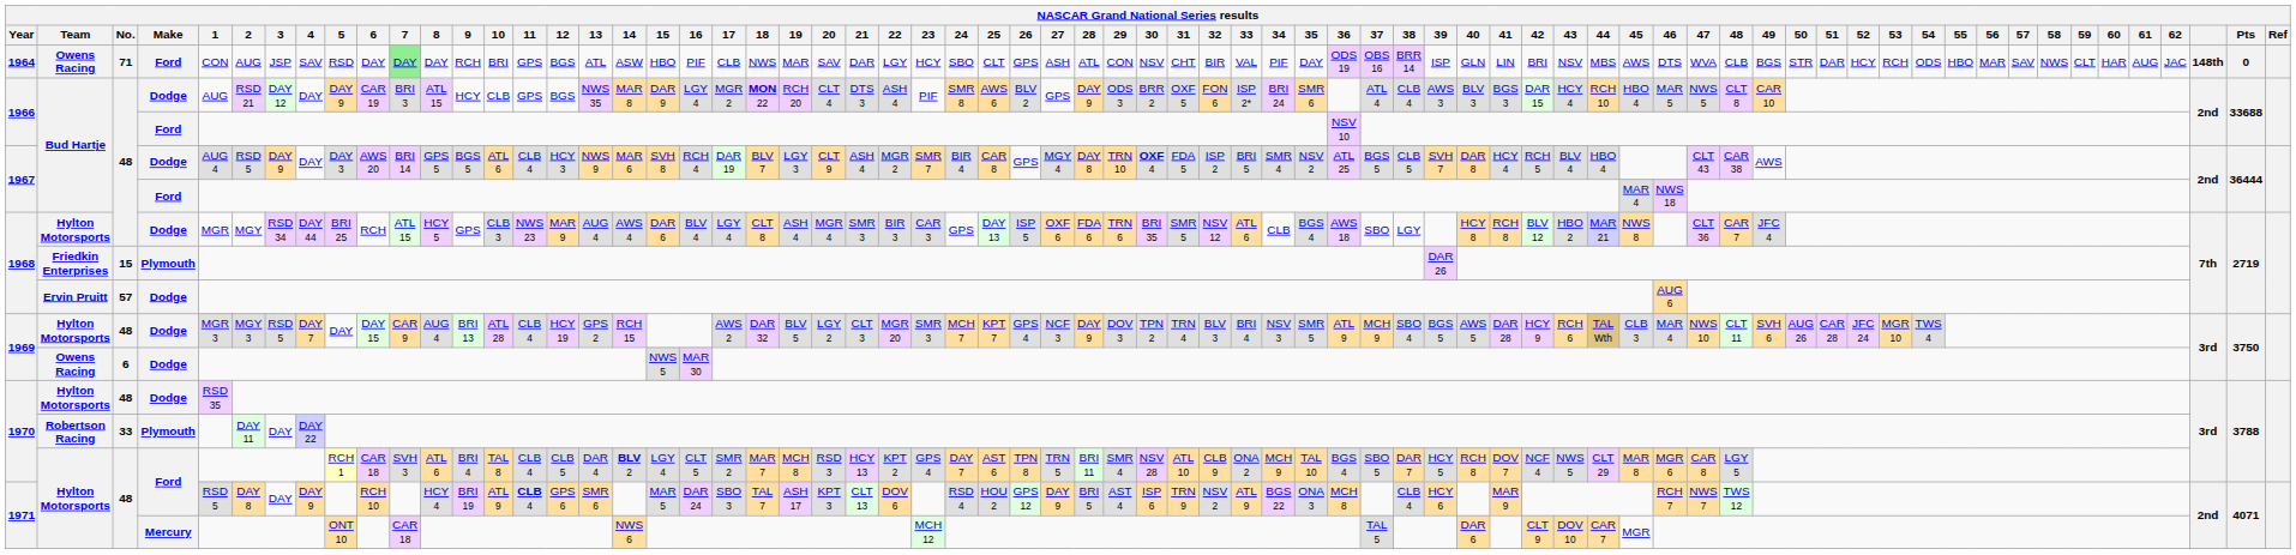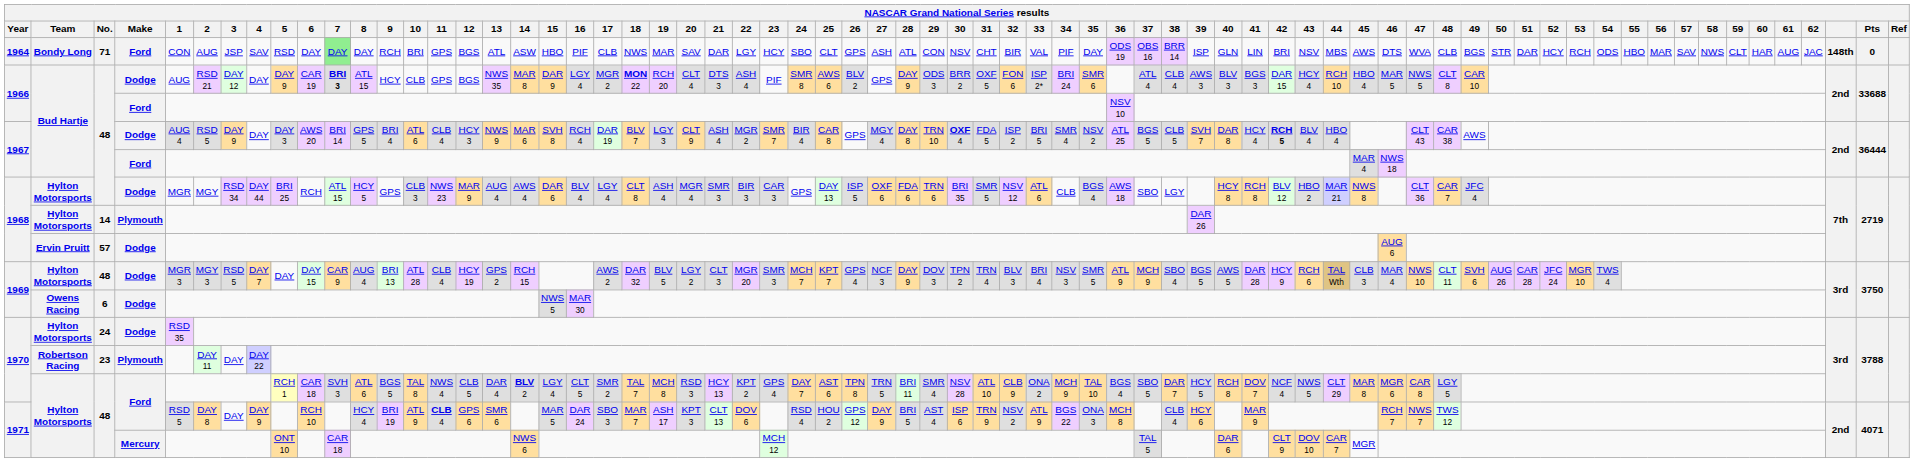1964 | Team: Owens Racing -> Bondy Long
1966 / Dodge | 7: normal -> bold
1967 / Dodge | 9: BGS 5 -> BRI 4
1967 / Dodge | 42: normal -> bold
1968 / Plymouth | Team: Friedkin Enterprises -> Hylton Motorsports
1968 / Plymouth | No.: 15 -> 14
1970 / Dodge | No.: 48 -> 24
1970 / Plymouth | No.: 33 -> 23
1970 / Ford | 9: BRI 4 -> BGS 5
1970 / Ford | 11: CLB 4 -> NWS 4
1970 / Ford | 18: MAR 7 -> TAL 7
1971 / Ford | 18: TAL 7 -> MAR 7
